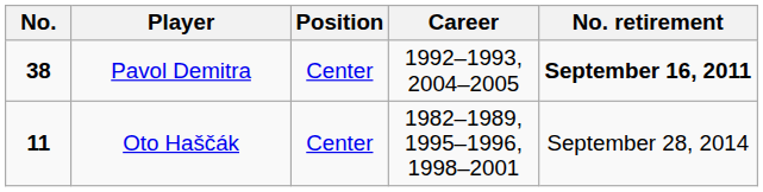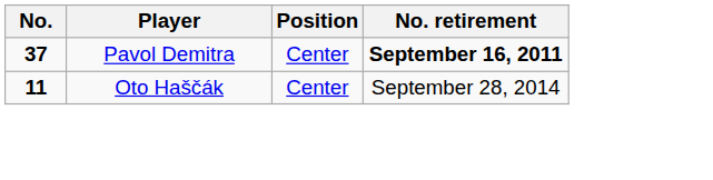- column: Career | 1992–1993, 2004–2005 | 1982–1989, 1995–1996, 1998–2001
Pavol Demitra | No.: 38 -> 37
